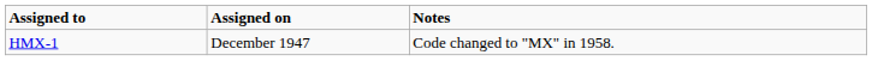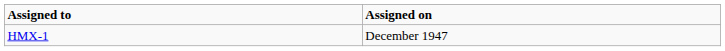- column: Notes | Code changed to "MX" in 1958.
